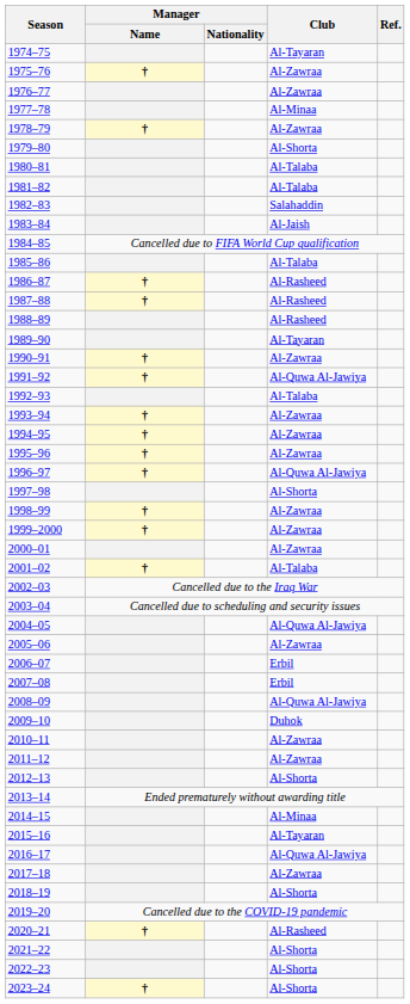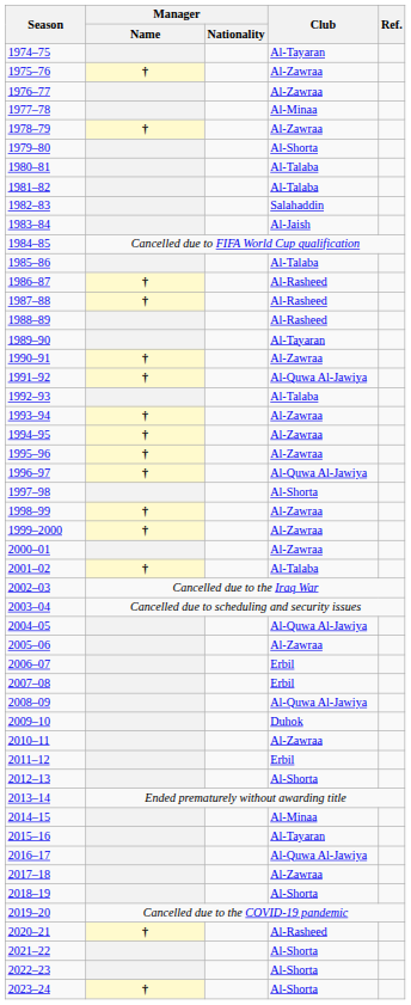2011–12 | Club: Al-Zawraa -> Erbil
